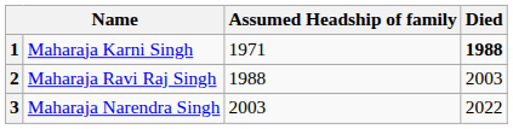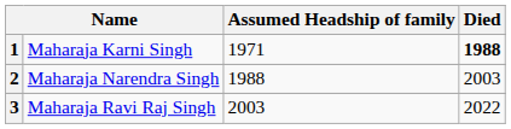2 | column 2: Maharaja Ravi Raj Singh -> Maharaja Narendra Singh
3 | column 2: Maharaja Narendra Singh -> Maharaja Ravi Raj Singh
